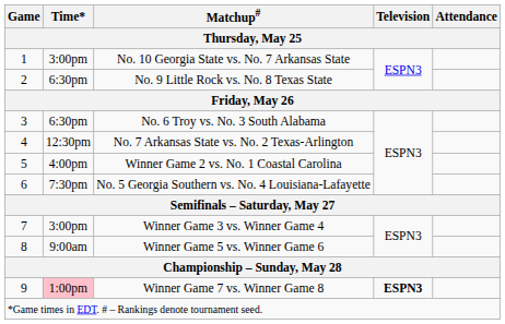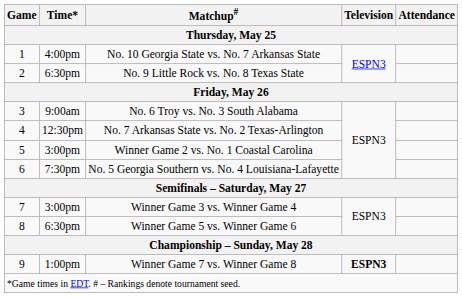No. 10 Georgia State vs. No. 7 Arkansas State | Time*: 3:00pm -> 4:00pm
No. 6 Troy vs. No. 3 South Alabama | Time*: 6:30pm -> 9:00am
Winner Game 2 vs. No. 1 Coastal Carolina | Time*: 4:00pm -> 3:00pm
Winner Game 5 vs. Winner Game 6 | Time*: 9:00am -> 6:30pm
Winner Game 7 vs. Winner Game 8 | Time*: pink background -> no background
